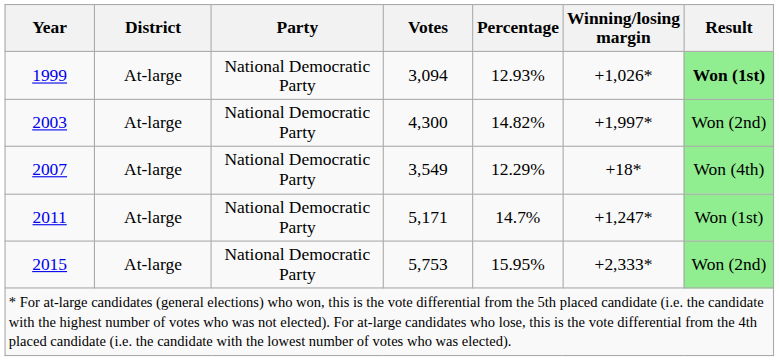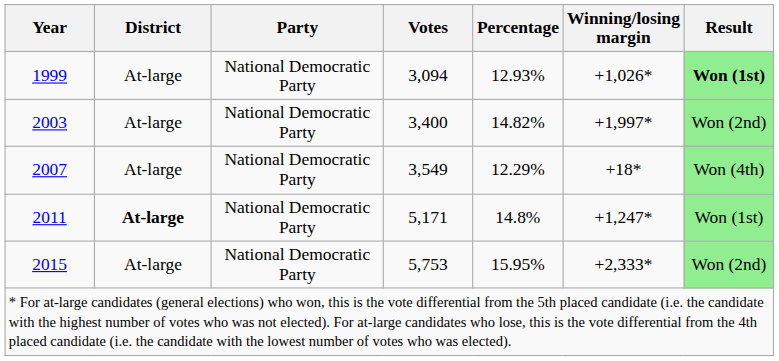2003 | Votes: 4,300 -> 3,400
2011 | District: normal -> bold
2011 | Percentage: 14.7% -> 14.8%
